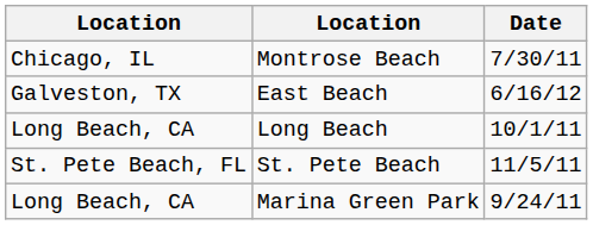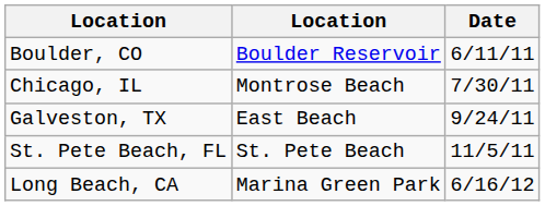+ row: Boulder, CO | Boulder Reservoir | 6/11/11
East Beach | Date: 6/16/12 -> 9/24/11
- row: Long Beach, CA | Long Beach | 10/1/11
Marina Green Park | Date: 9/24/11 -> 6/16/12
